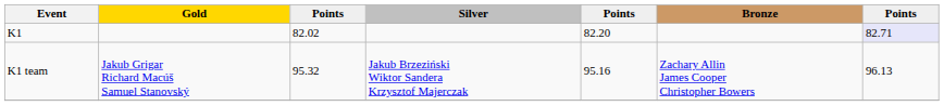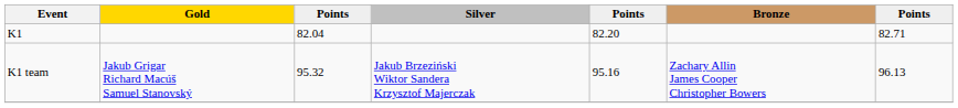K1 | column 3: 82.02 -> 82.04
K1 | column 7: lavender background -> no background
